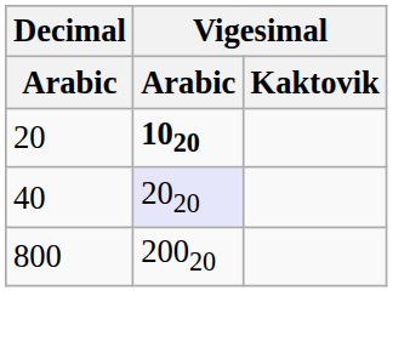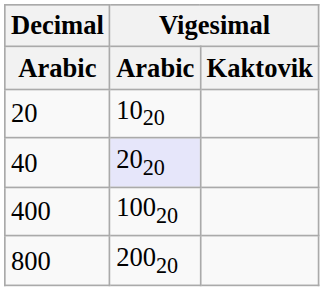20 | Vigesimal / Arabic: bold -> normal
+ row: 400 | 10020
